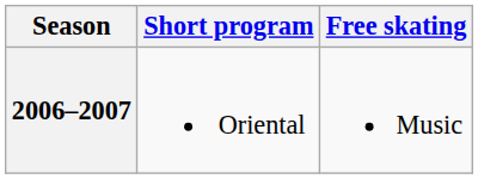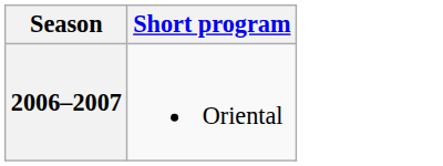- column: Free skating | Music
